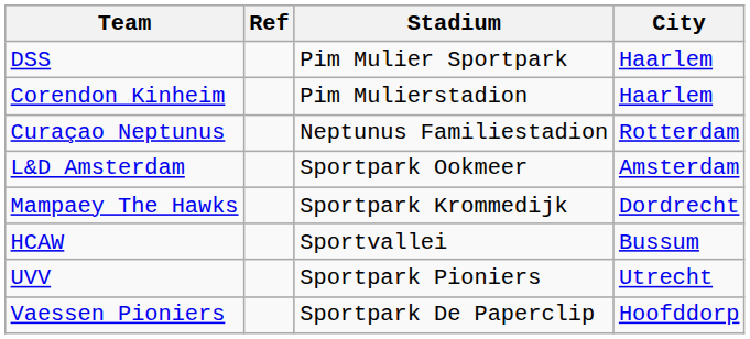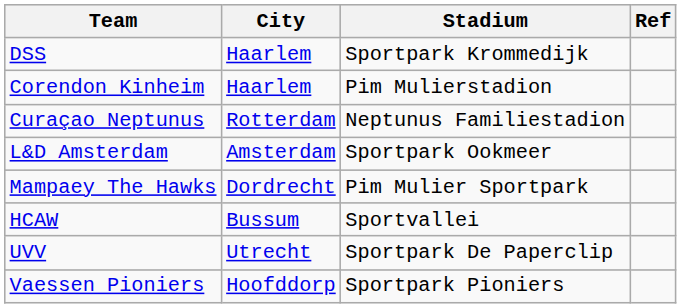columns swapped: City <-> Ref
DSS | Stadium: Pim Mulier Sportpark -> Sportpark Krommedijk
Mampaey The Hawks | Stadium: Sportpark Krommedijk -> Pim Mulier Sportpark
UVV | Stadium: Sportpark Pioniers -> Sportpark De Paperclip
Vaessen Pioniers | Stadium: Sportpark De Paperclip -> Sportpark Pioniers
